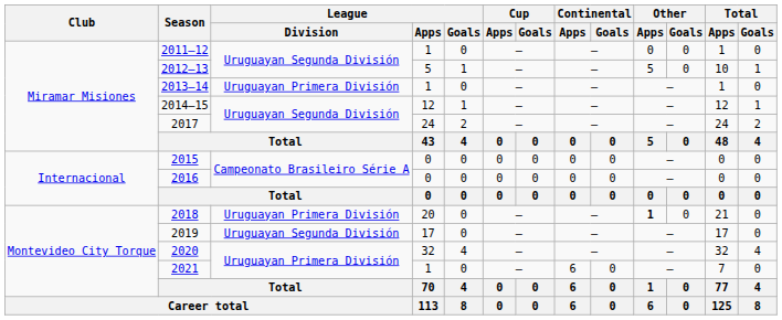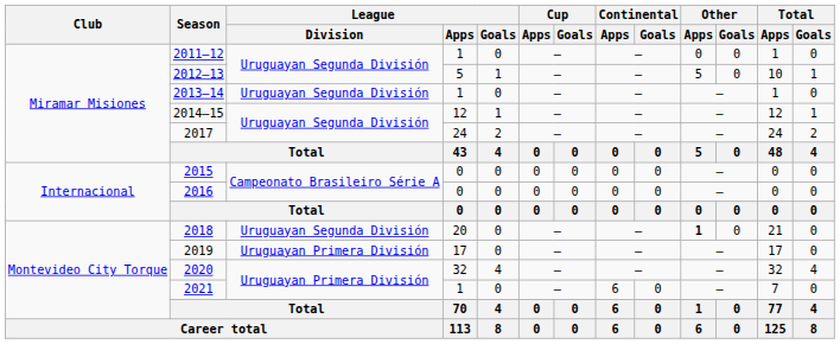2013–14 | League / Division: Uruguayan Primera División -> Uruguayan Segunda División
2018 | League / Division: Uruguayan Primera División -> Uruguayan Segunda División
2019 | League / Division: Uruguayan Segunda División -> Uruguayan Primera División
